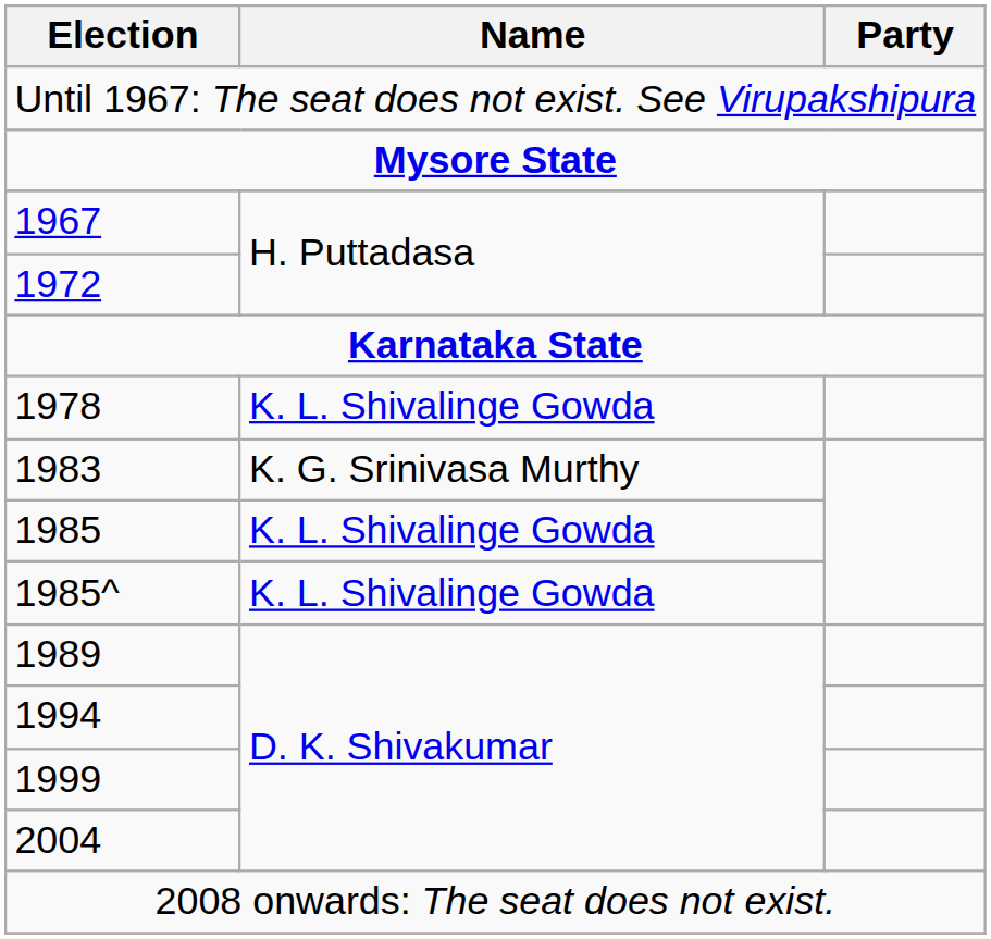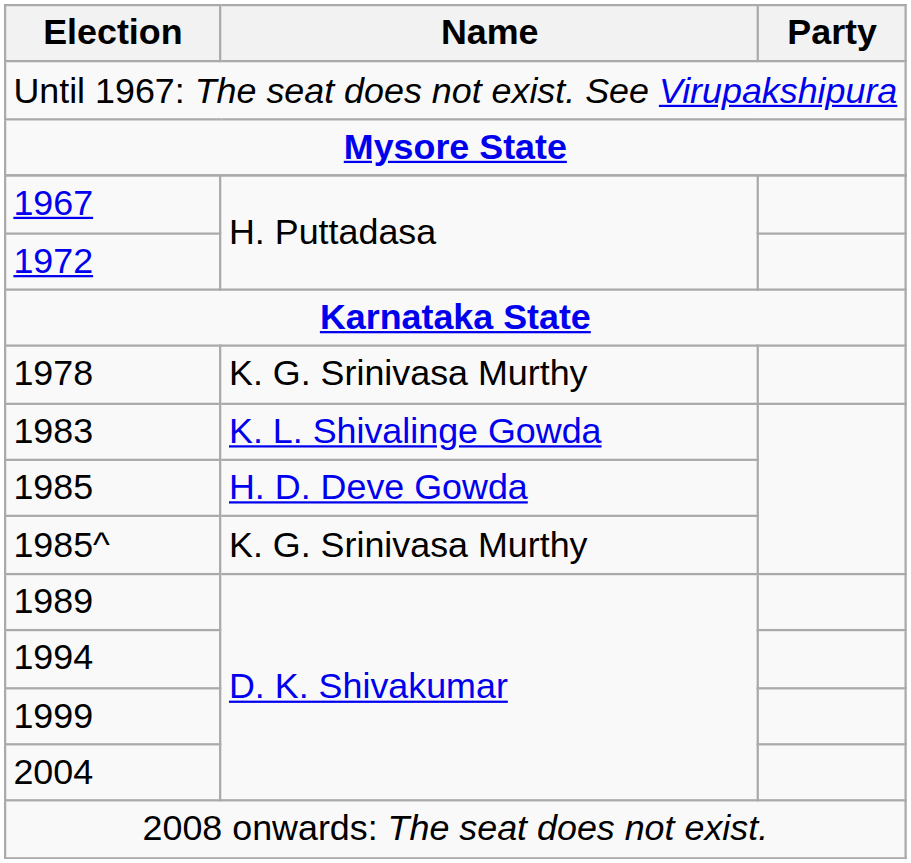1978 | Name: K. L. Shivalinge Gowda -> K. G. Srinivasa Murthy
1983 | Name: K. G. Srinivasa Murthy -> K. L. Shivalinge Gowda
1985 | Name: K. L. Shivalinge Gowda -> H. D. Deve Gowda
1985^ | Name: K. L. Shivalinge Gowda -> K. G. Srinivasa Murthy
